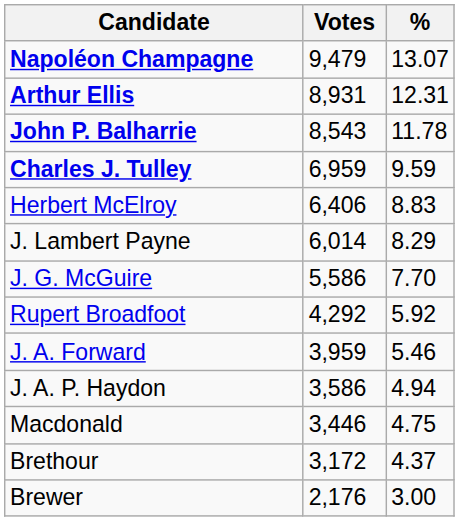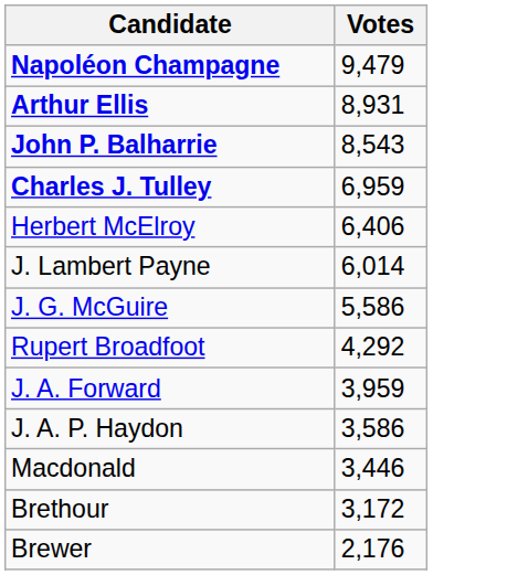- column: % | 13.07 | 12.31 | 11.78 | 9.59 | 8.83 | 8.29 | 7.70 | 5.92 | 5.46 | 4.94 | 4.75 | 4.37 | 3.00
